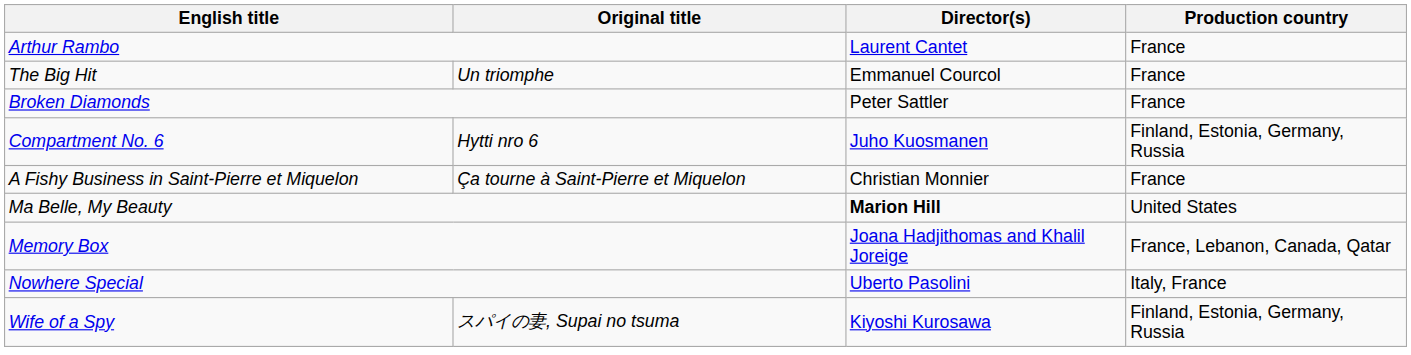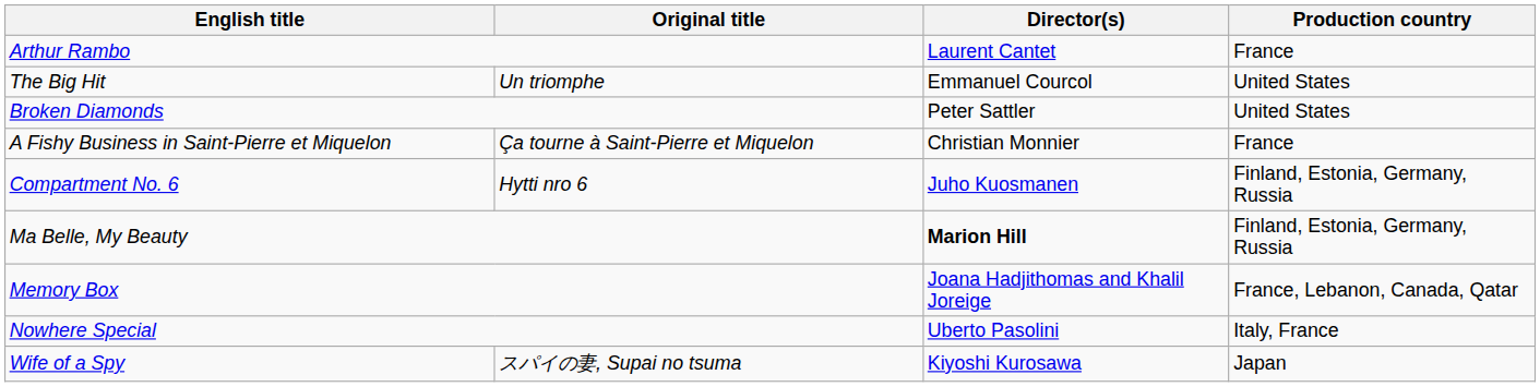The Big Hit | Production country: France -> United States
Broken Diamonds | Production country: France -> United States
rows swapped: Compartment No. 6 <-> A Fishy Business in Saint-Pierre et Miquelon
Ma Belle, My Beauty | Production country: United States -> Finland, Estonia, Germany, Russia
Wife of a Spy | Production country: Finland, Estonia, Germany, Russia -> Japan
